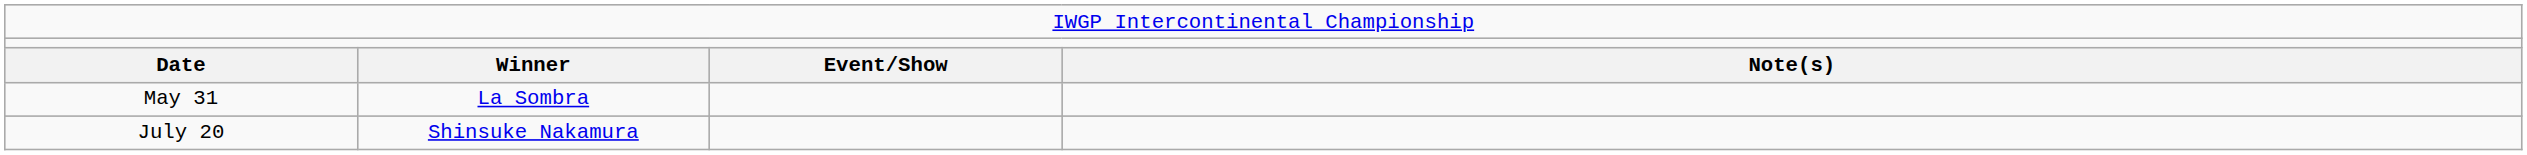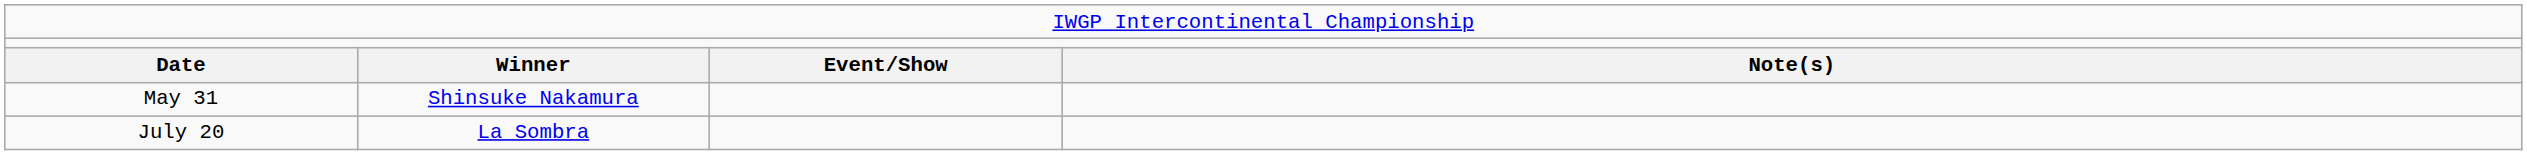May 31 | column 2: La Sombra -> Shinsuke Nakamura
July 20 | column 2: Shinsuke Nakamura -> La Sombra
